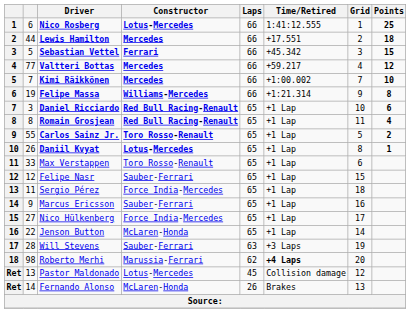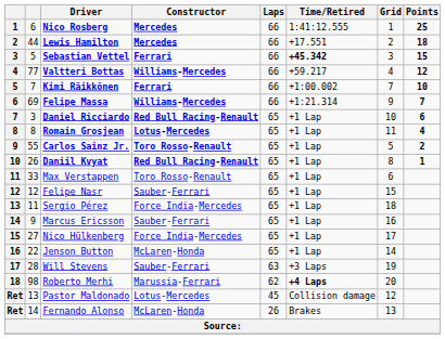Nico Rosberg | Constructor: Lotus-Mercedes -> Mercedes
Sebastian Vettel | Time/Retired: normal -> bold
Valtteri Bottas | Constructor: Mercedes -> Williams-Mercedes
Kimi Räikkönen | Constructor: Mercedes -> Ferrari
Felipe Massa | column 2: 19 -> 69
Felipe Massa | Points: 8 -> 7
Romain Grosjean | Constructor: Red Bull Racing-Renault -> Lotus-Mercedes
Daniil Kvyat | Constructor: Lotus-Mercedes -> Red Bull Racing-Renault
